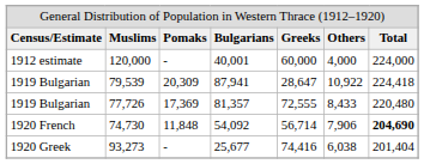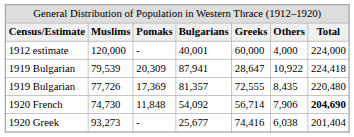77,726 | column 6: 8,433 -> 8,435
